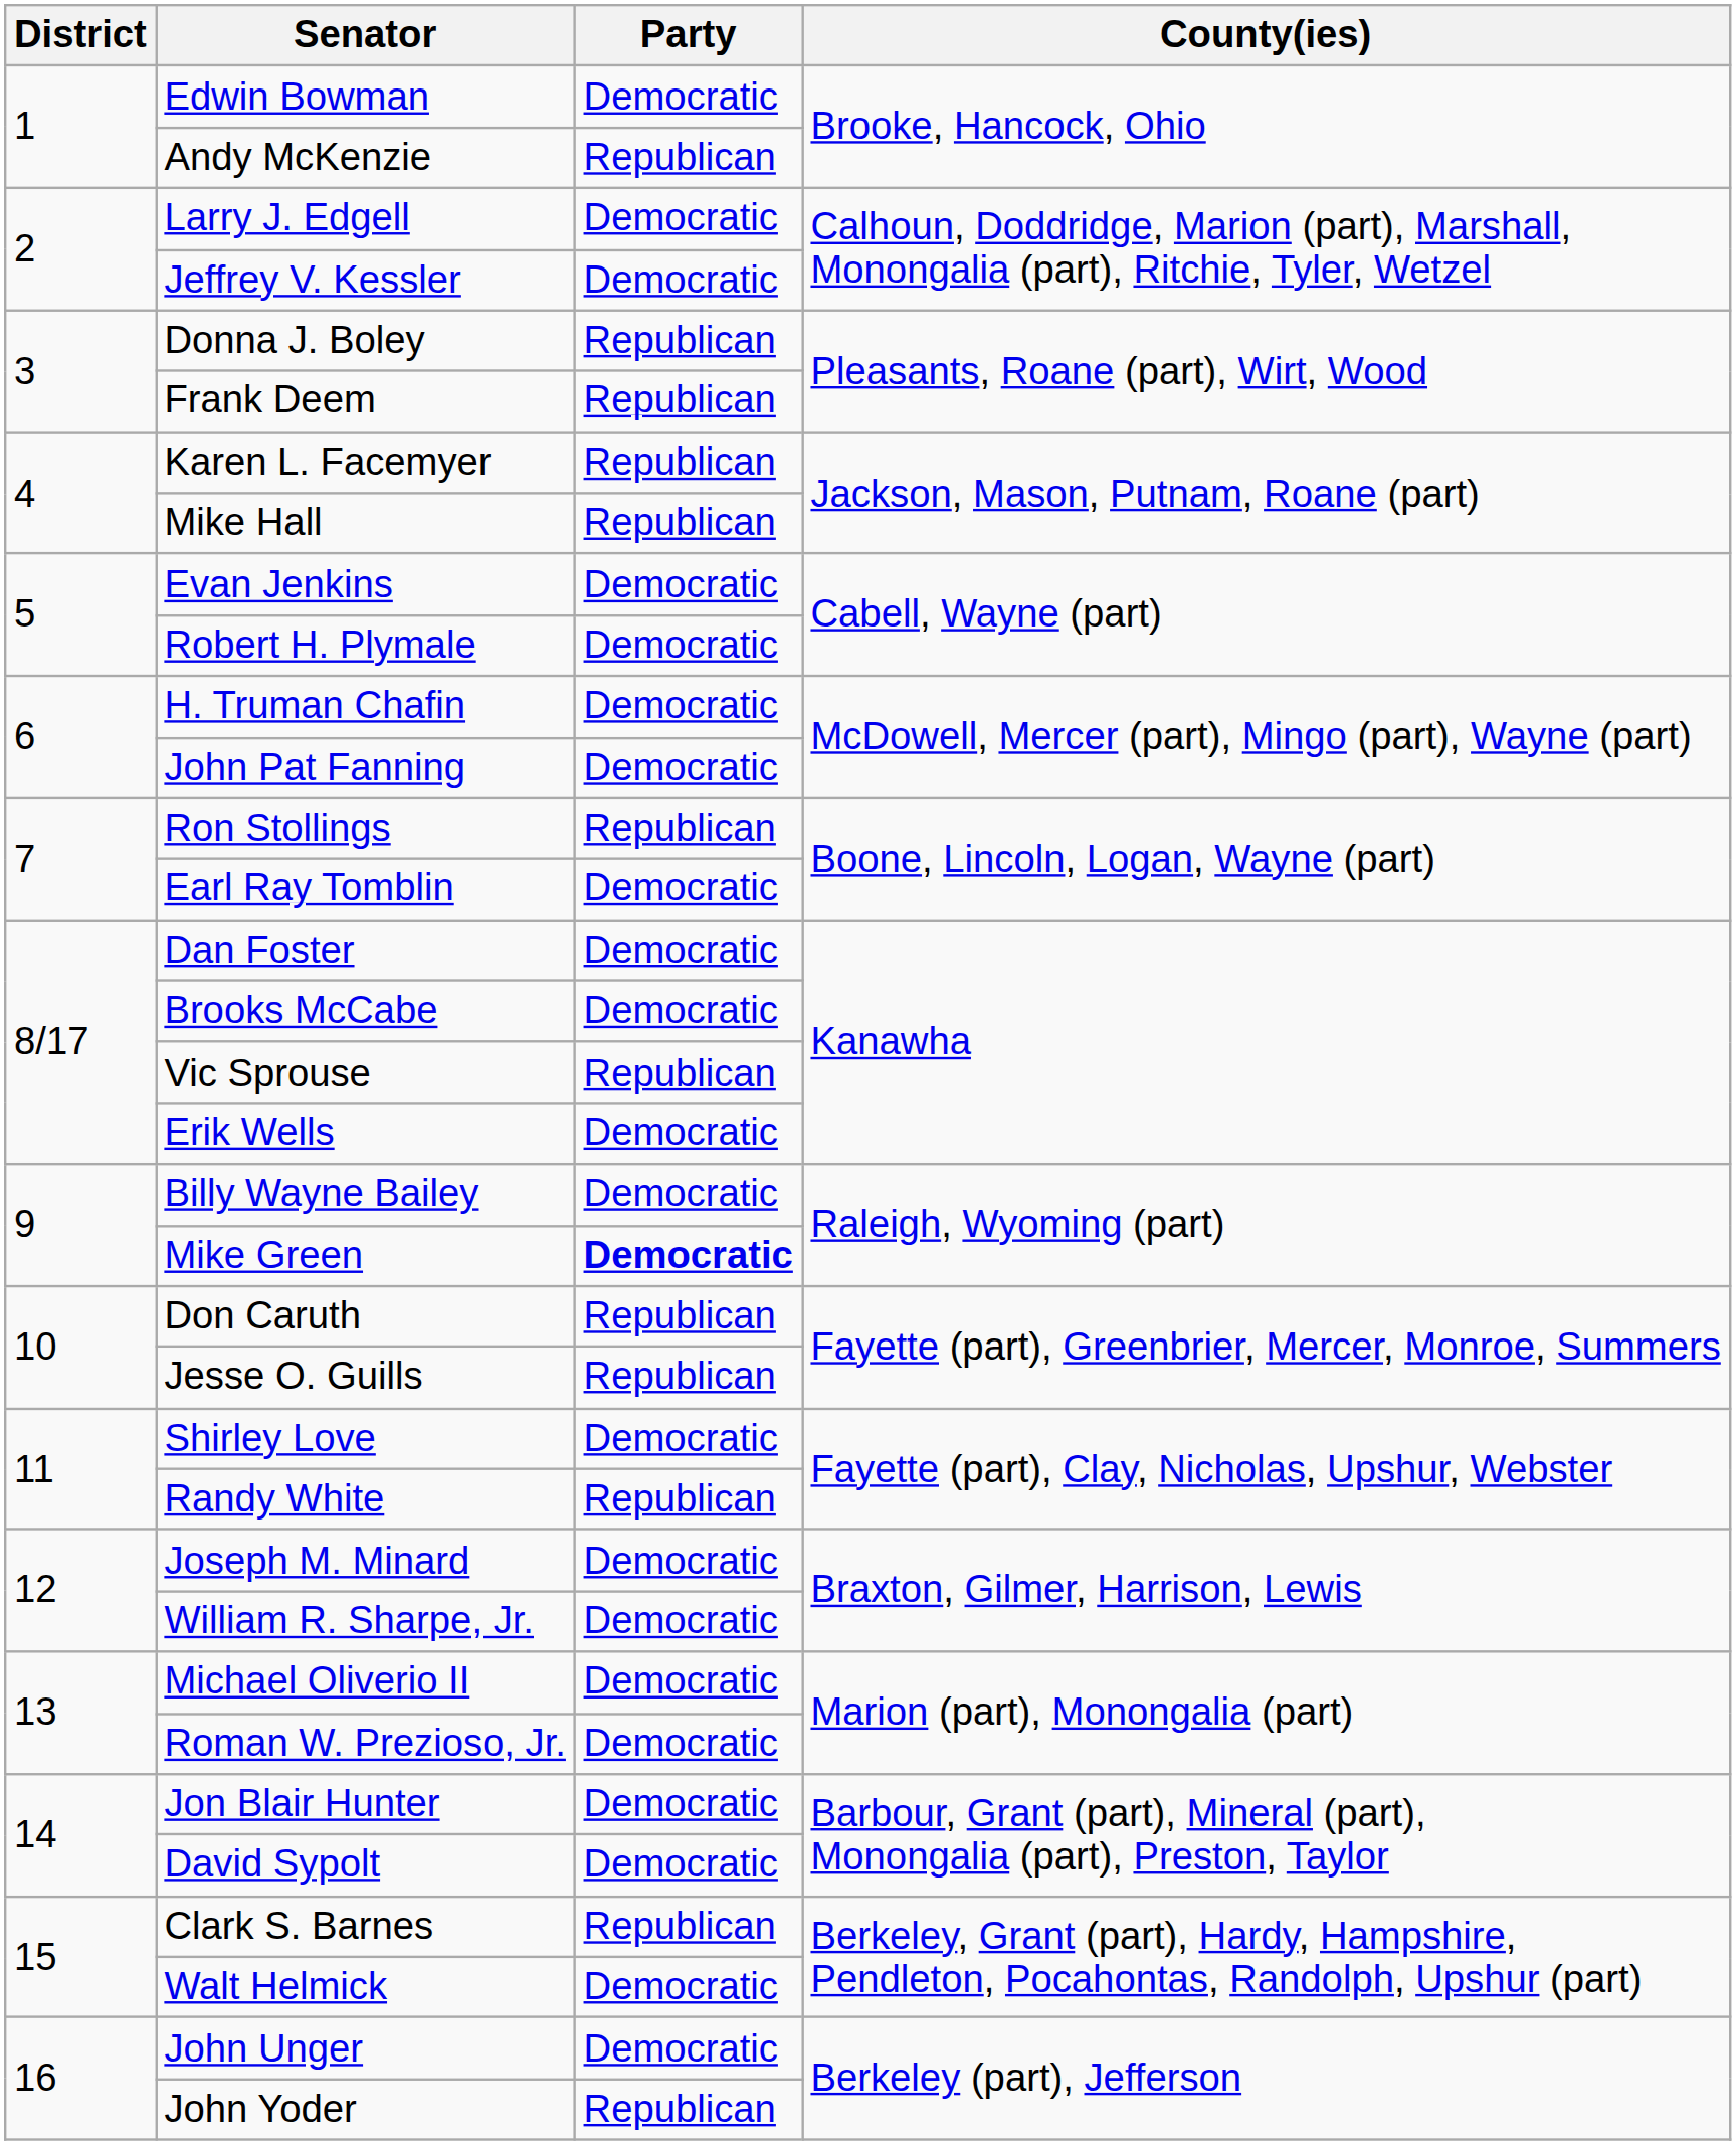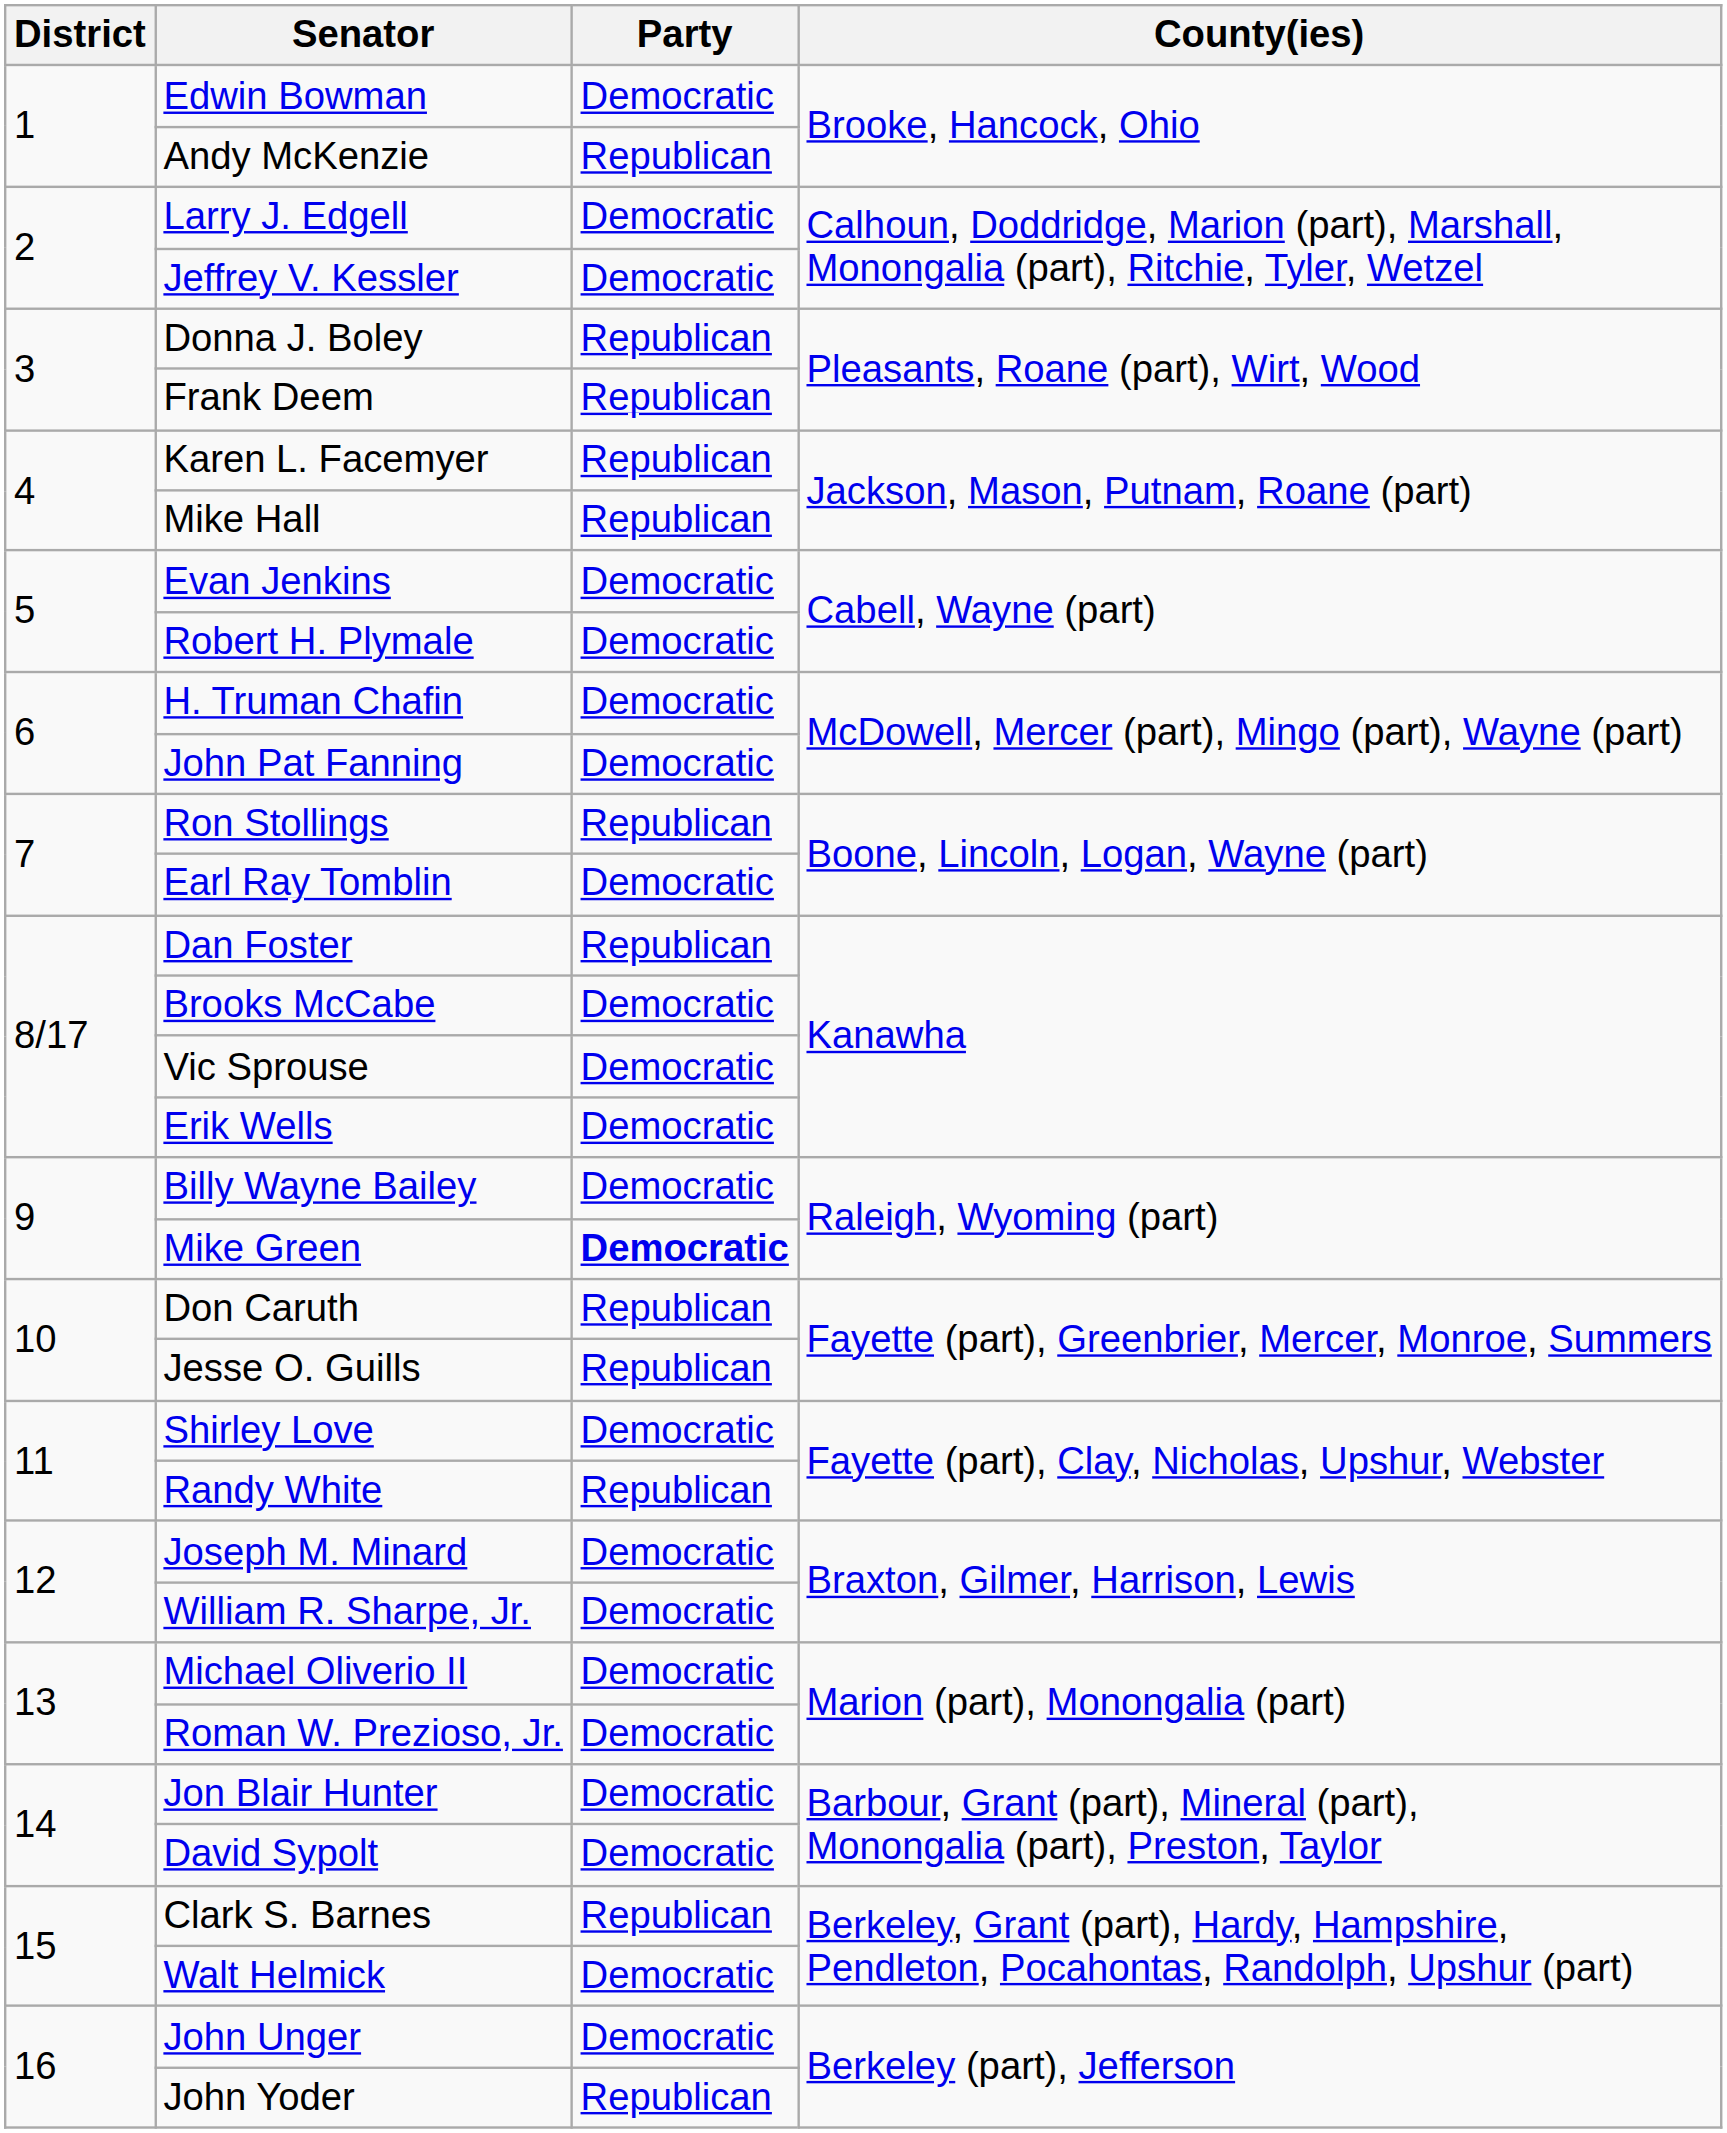Dan Foster | Party: Democratic -> Republican
Vic Sprouse | Party: Republican -> Democratic
